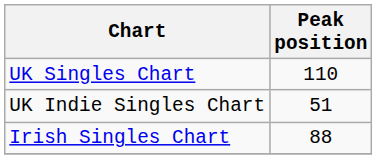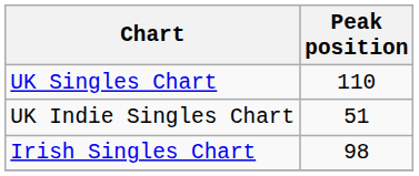Irish Singles Chart | Peak position: 88 -> 98
